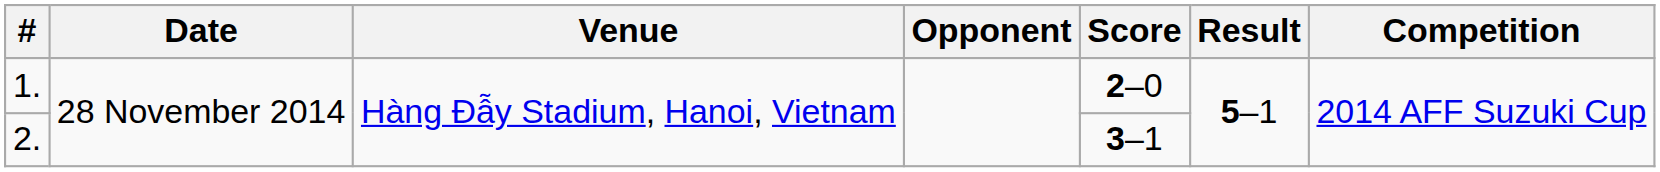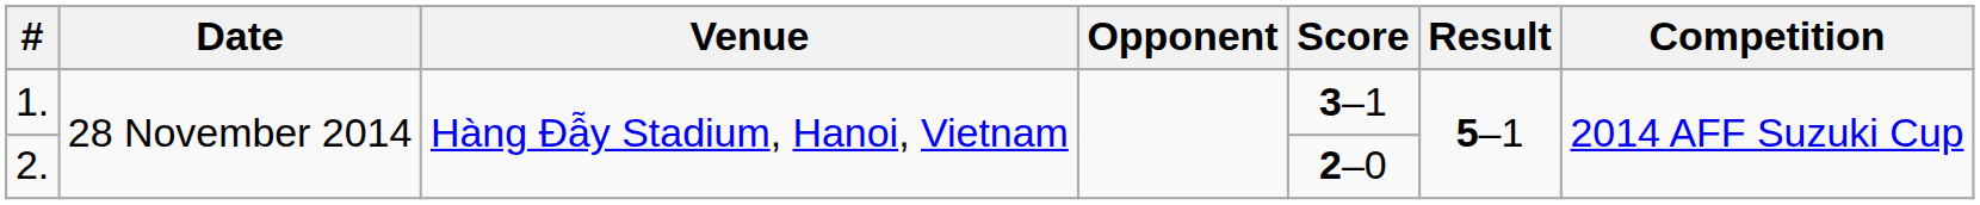1. | Score: 2–0 -> 3–1
2. | Score: 3–1 -> 2–0
